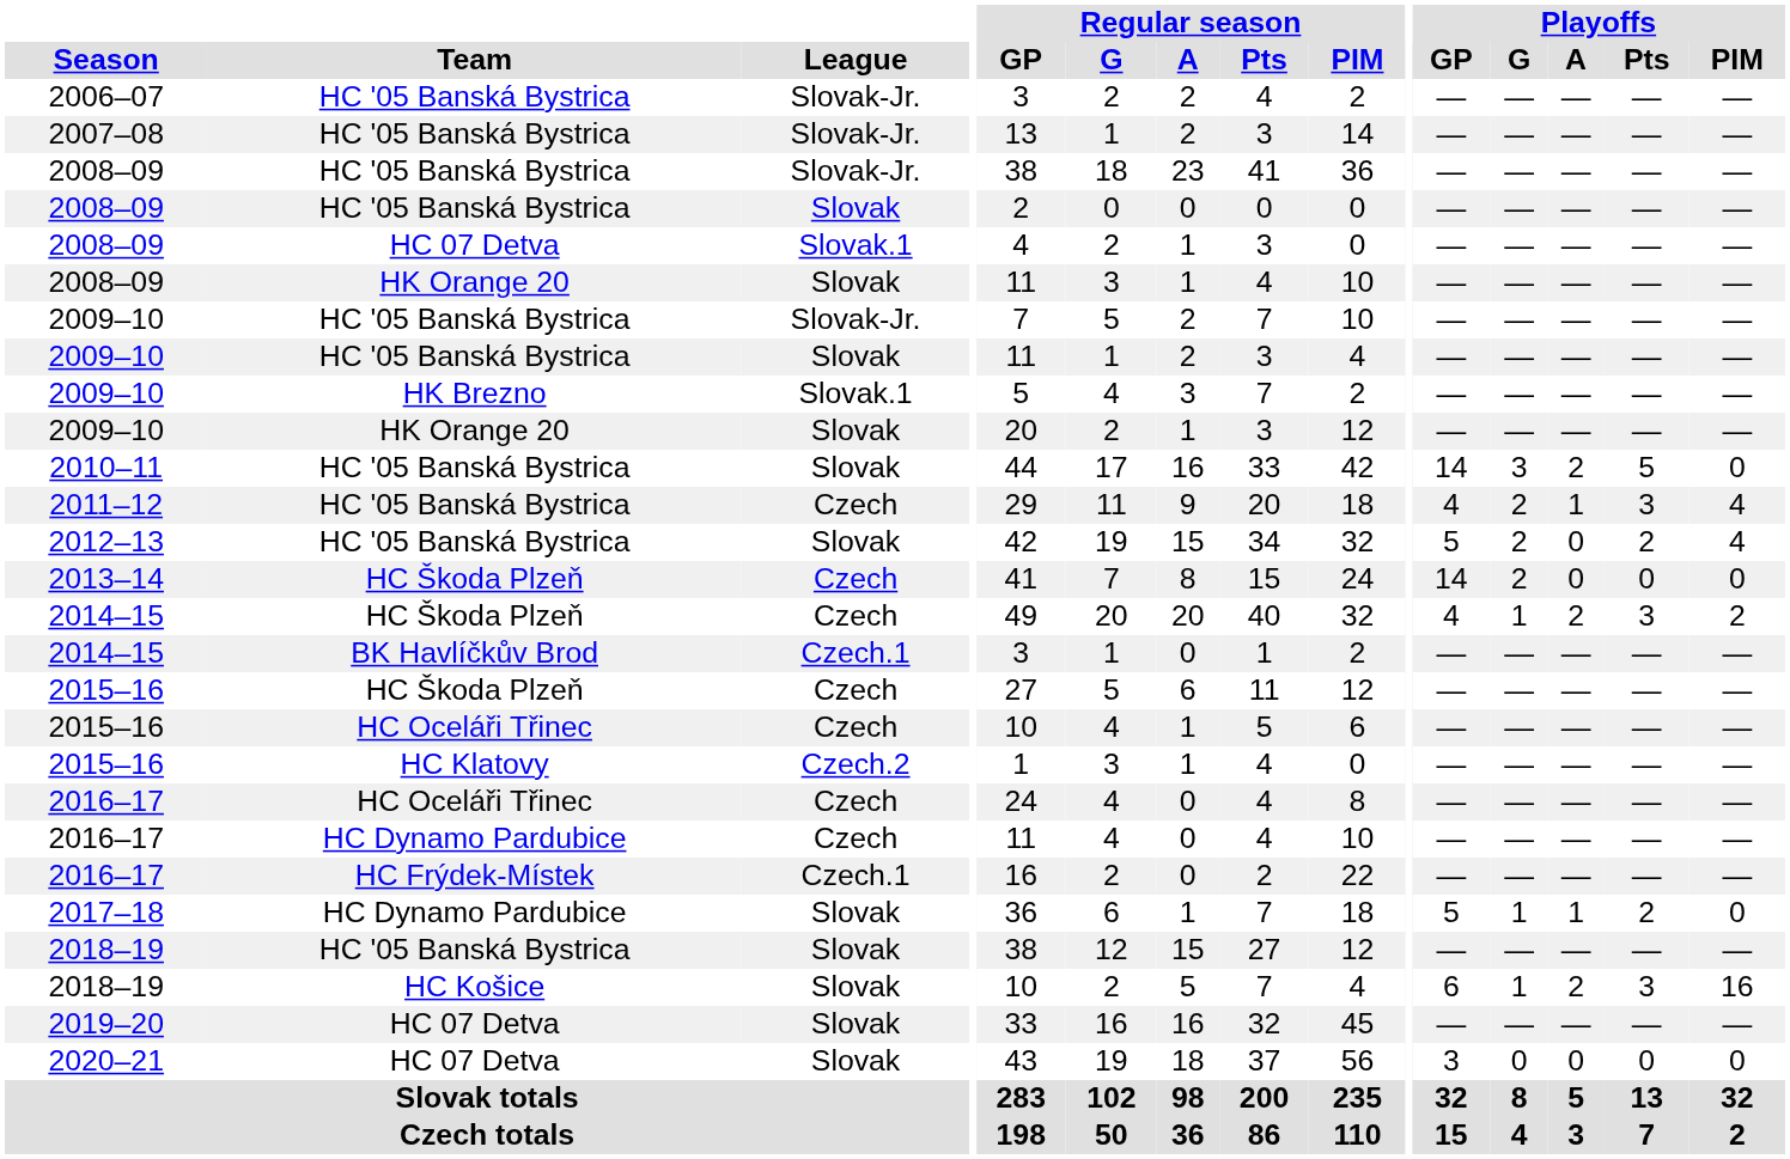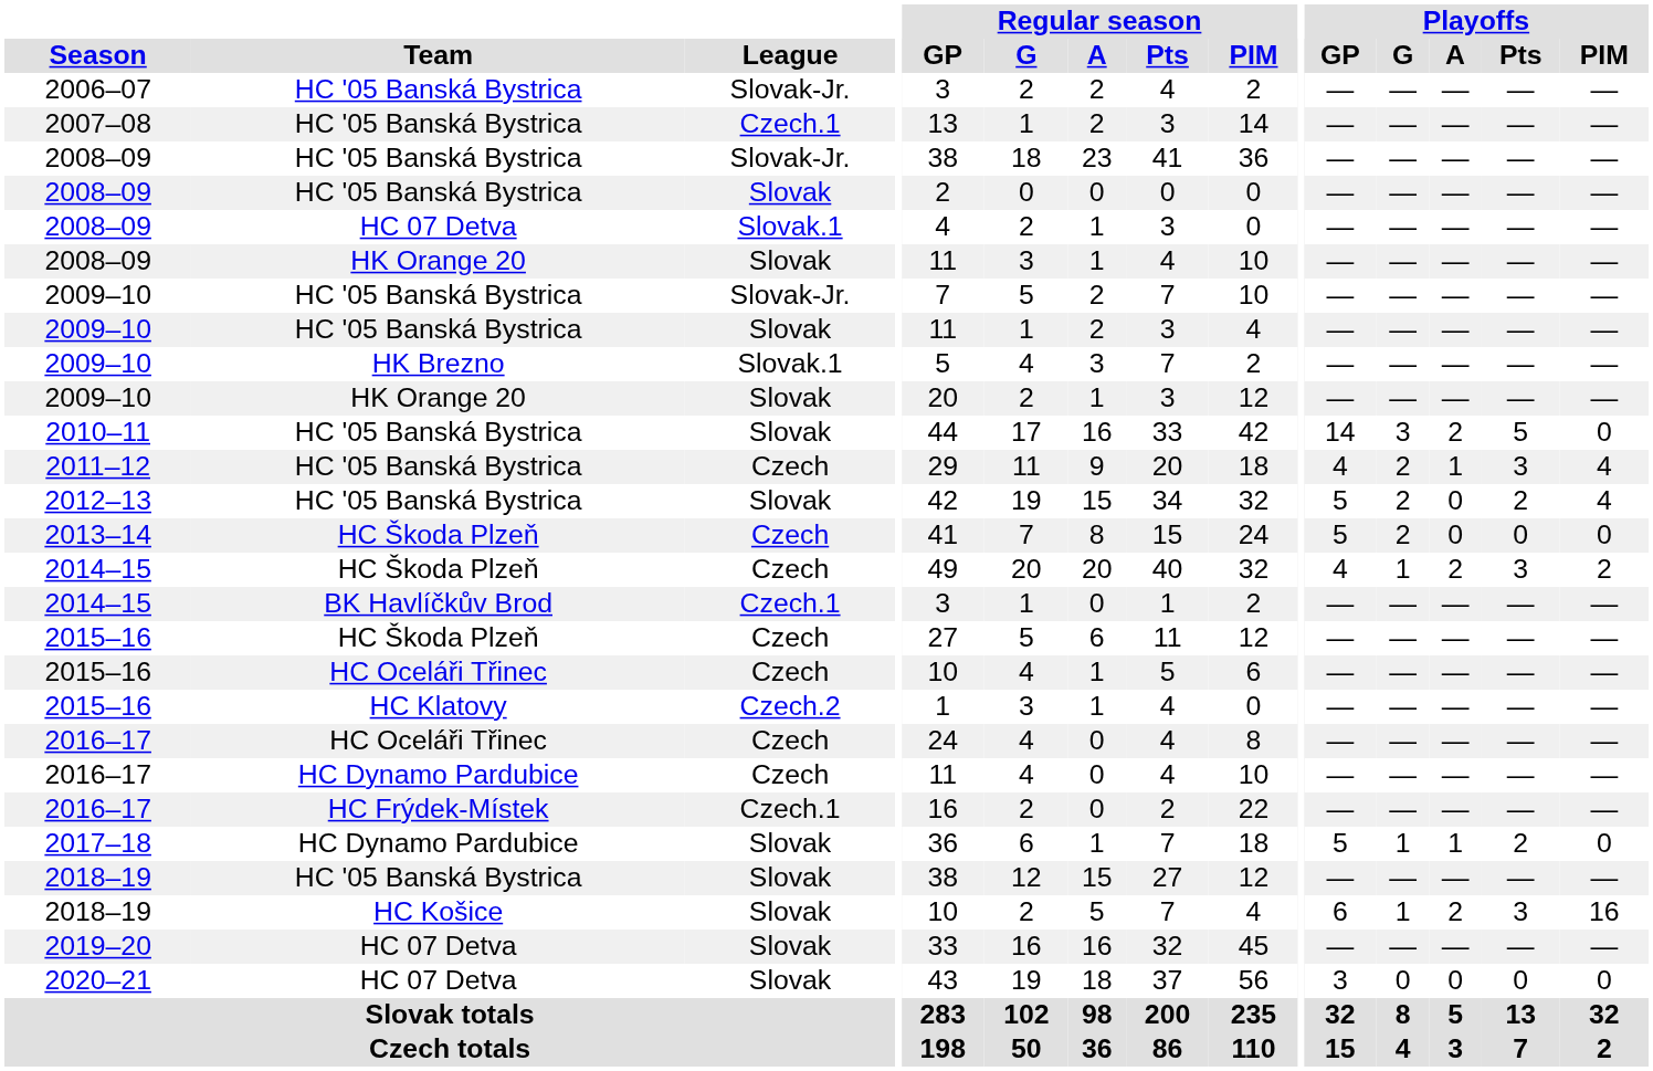2007–08 | League: Slovak-Jr. -> Czech.1
2013–14 | Playoffs / GP: 14 -> 5
